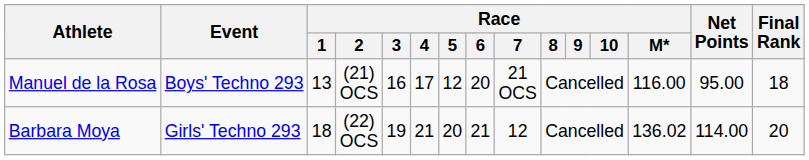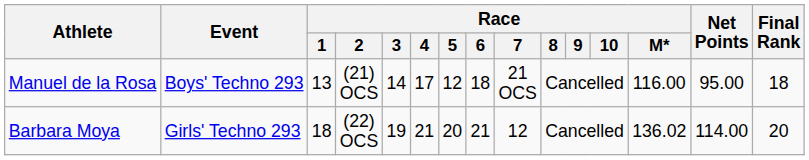Manuel de la Rosa | Race / 3: 16 -> 14
Manuel de la Rosa | Race / 6: 20 -> 18
